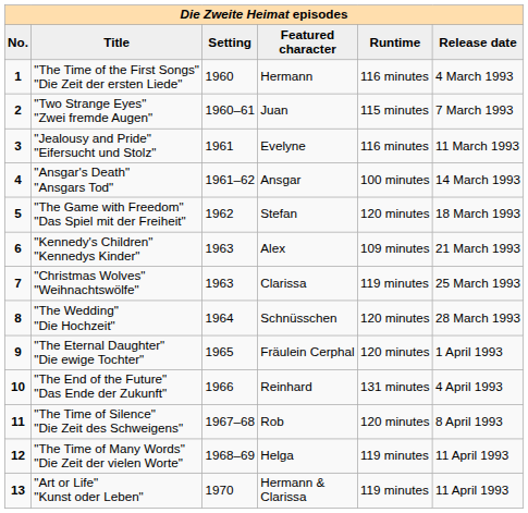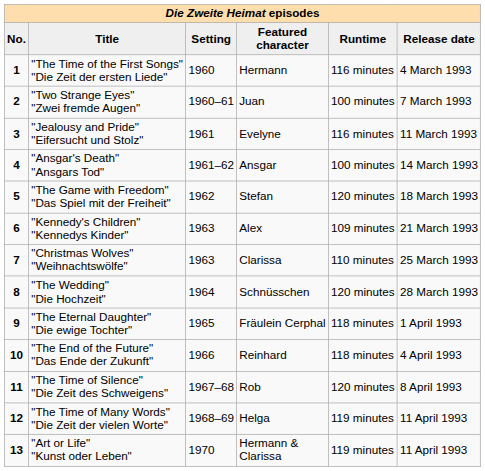"Two Strange Eyes" "Zwei fremde Augen" | Runtime: 115 minutes -> 100 minutes
"Christmas Wolves" "Weihnachtswölfe" | Runtime: 119 minutes -> 110 minutes
"The Eternal Daughter" "Die ewige Tochter" | Runtime: 120 minutes -> 118 minutes
"The End of the Future" "Das Ende der Zukunft" | Runtime: 131 minutes -> 118 minutes
